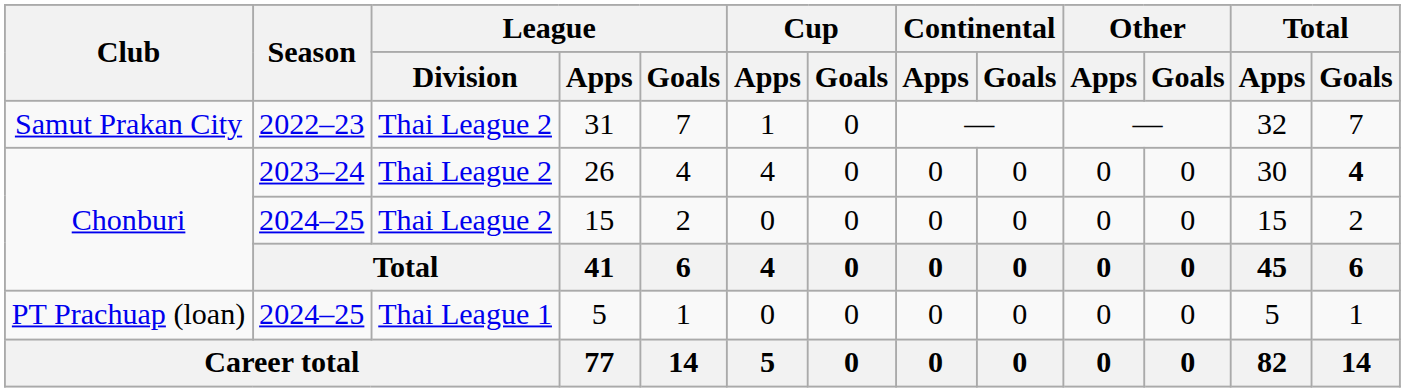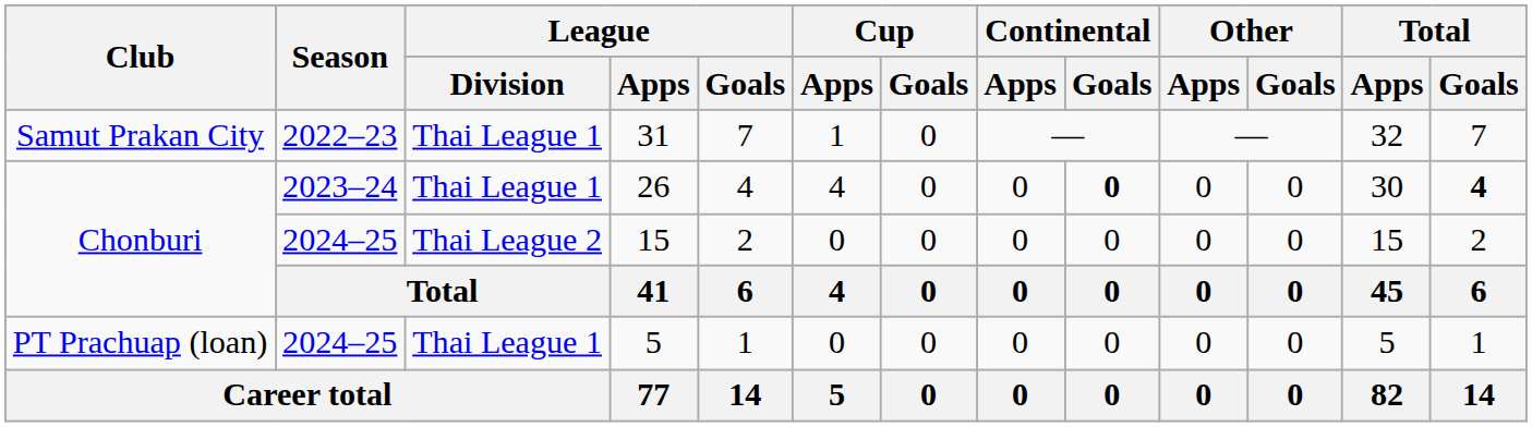31 | League / Division: Thai League 2 -> Thai League 1
26 | League / Division: Thai League 2 -> Thai League 1
26 | Continental / Goals: normal -> bold
